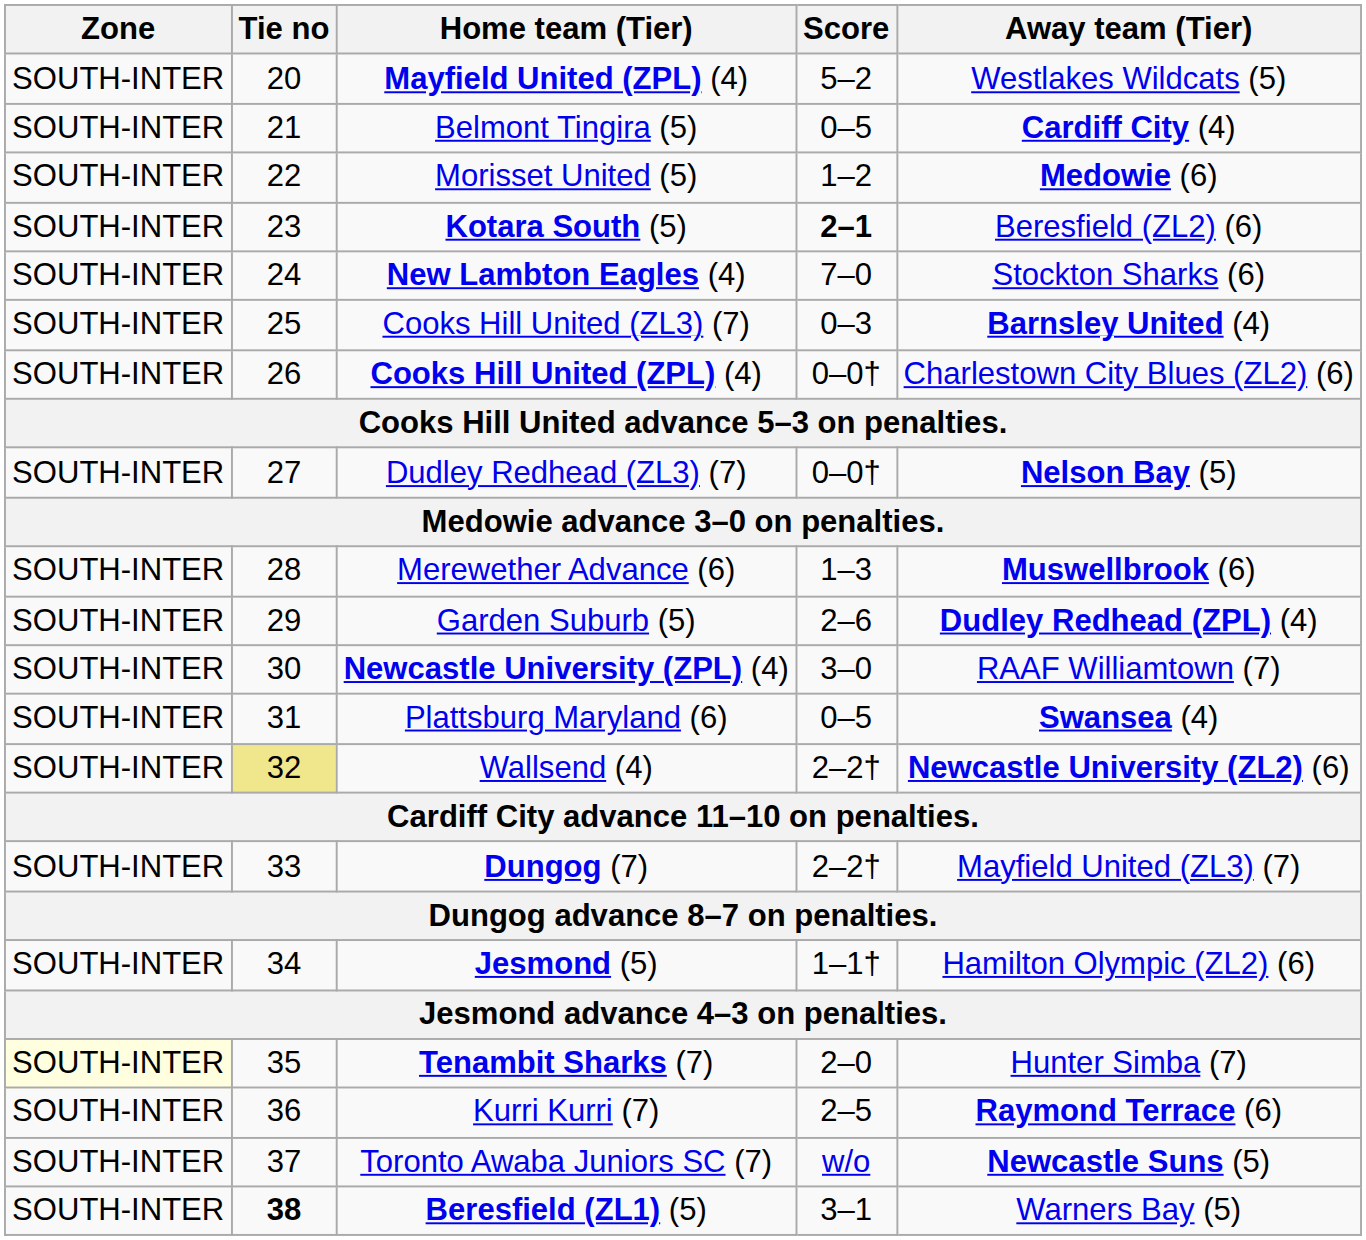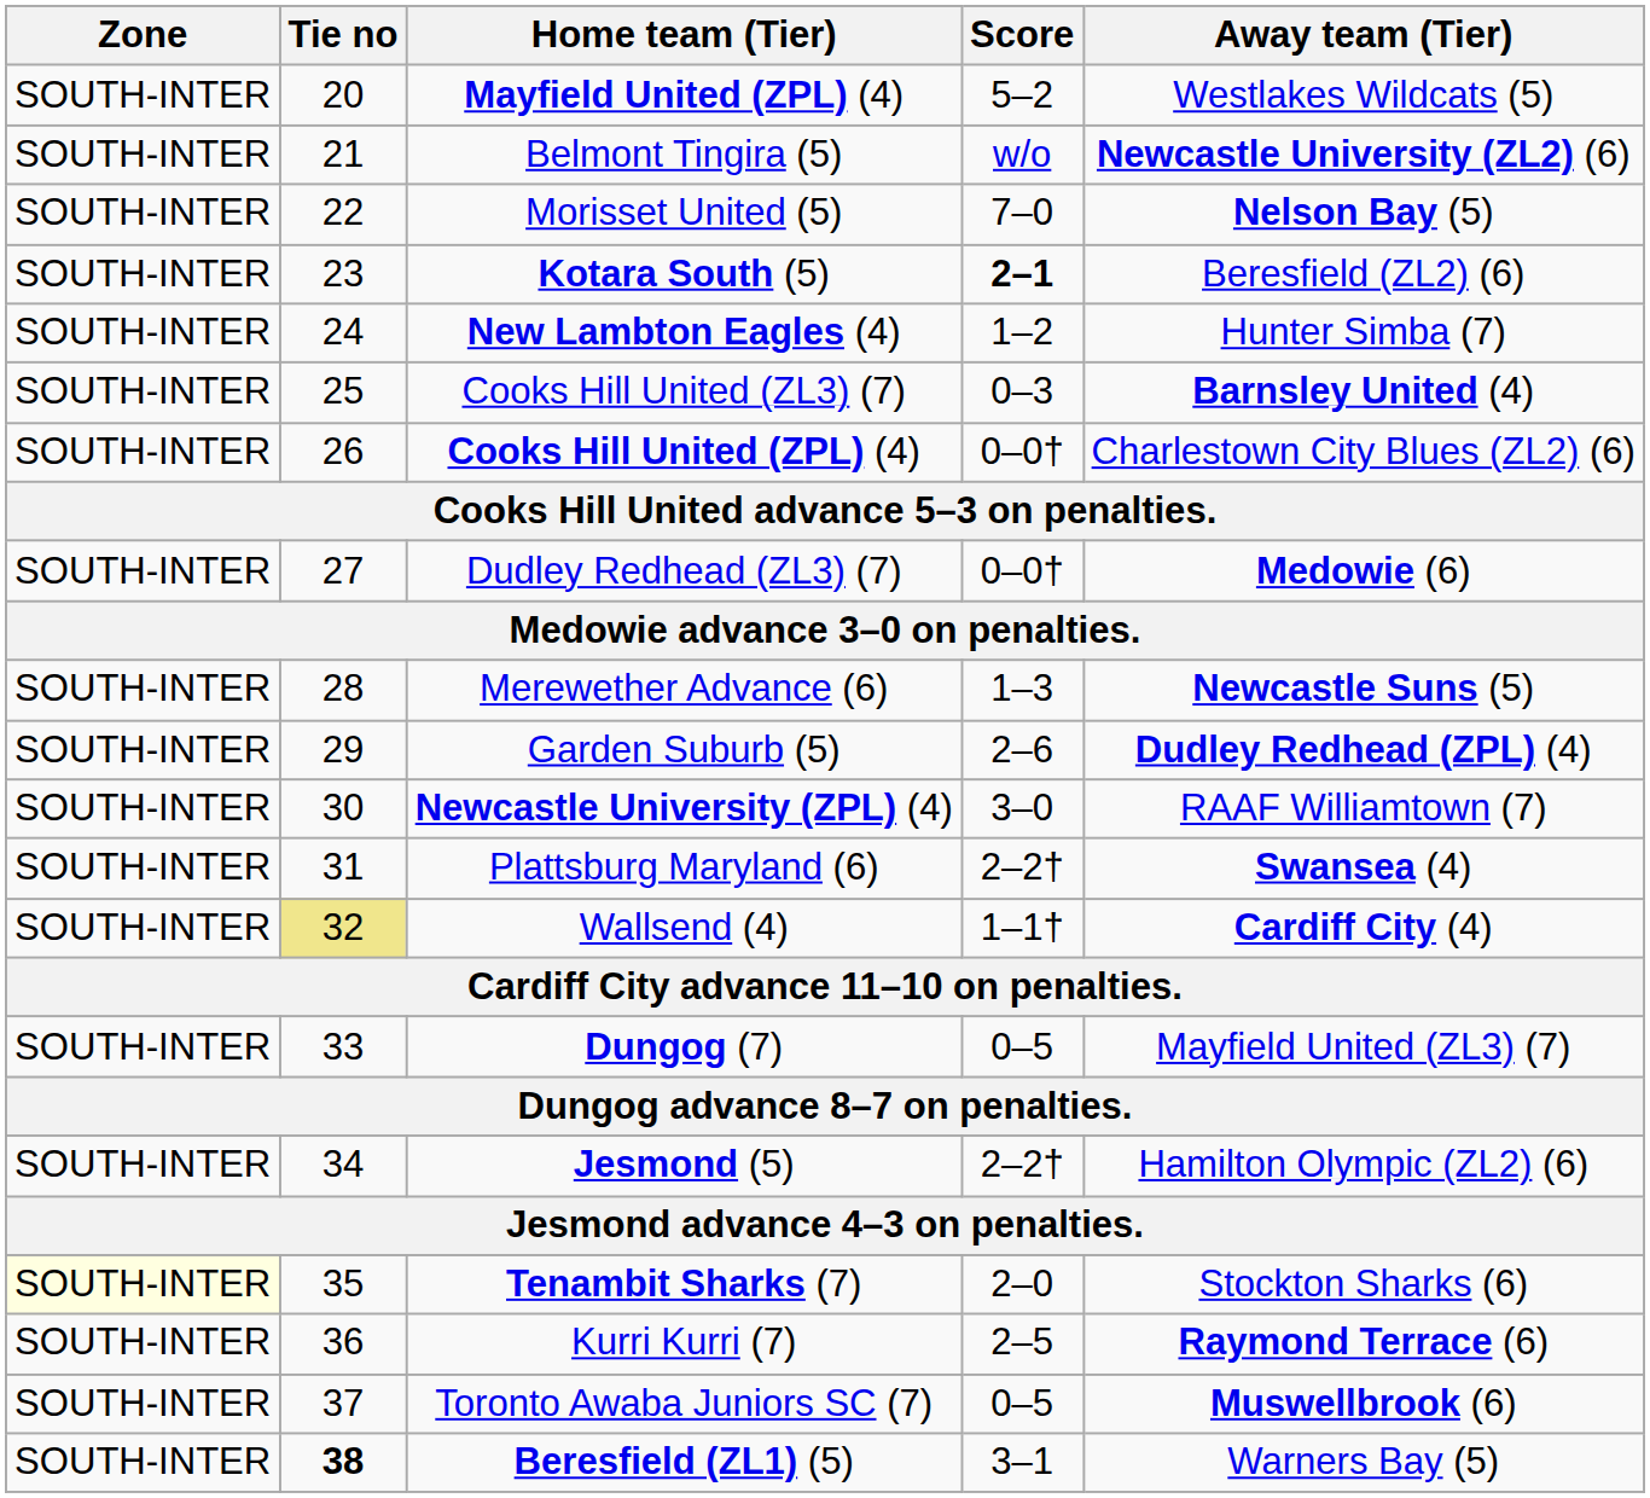Belmont Tingira (5) | Score: 0–5 -> w/o
Belmont Tingira (5) | Away team (Tier): Cardiff City (4) -> Newcastle University (ZL2) (6)
Morisset United (5) | Score: 1–2 -> 7–0
Morisset United (5) | Away team (Tier): Medowie (6) -> Nelson Bay (5)
New Lambton Eagles (4) | Score: 7–0 -> 1–2
New Lambton Eagles (4) | Away team (Tier): Stockton Sharks (6) -> Hunter Simba (7)
Dudley Redhead (ZL3) (7) | Away team (Tier): Nelson Bay (5) -> Medowie (6)
Merewether Advance (6) | Away team (Tier): Muswellbrook (6) -> Newcastle Suns (5)
Plattsburg Maryland (6) | Score: 0–5 -> 2–2†
Wallsend (4) | Score: 2–2† -> 1–1†
Wallsend (4) | Away team (Tier): Newcastle University (ZL2) (6) -> Cardiff City (4)
Dungog (7) | Score: 2–2† -> 0–5
Jesmond (5) | Score: 1–1† -> 2–2†
Tenambit Sharks (7) | Away team (Tier): Hunter Simba (7) -> Stockton Sharks (6)
Toronto Awaba Juniors SC (7) | Score: w/o -> 0–5
Toronto Awaba Juniors SC (7) | Away team (Tier): Newcastle Suns (5) -> Muswellbrook (6)
